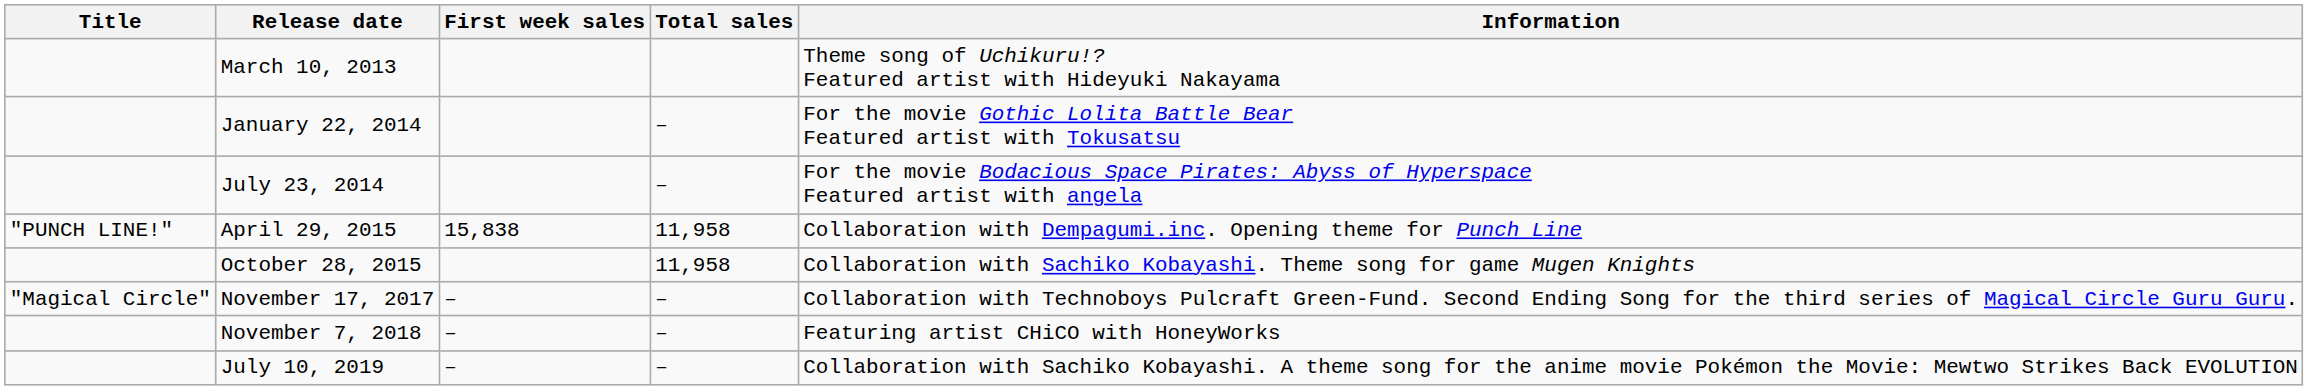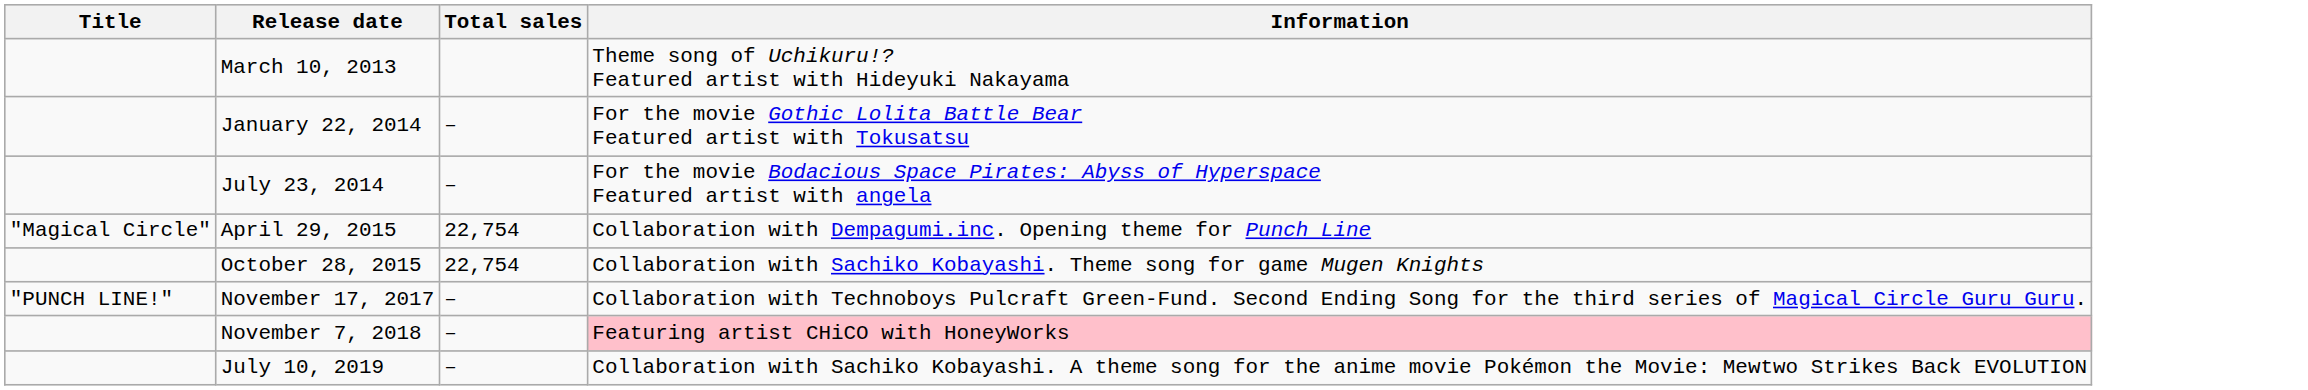- column: First week sales | 15,838 | – | – | –
April 29, 2015 | Title: "PUNCH LINE!" -> "Magical Circle"
April 29, 2015 | Total sales: 11,958 -> 22,754
October 28, 2015 | Total sales: 11,958 -> 22,754
November 17, 2017 | Title: "Magical Circle" -> "PUNCH LINE!"
November 7, 2018 | Information: no background -> pink background
